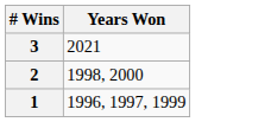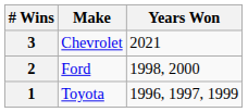+ column: Make | Chevrolet | Ford | Toyota
